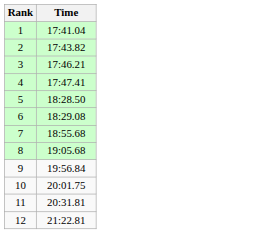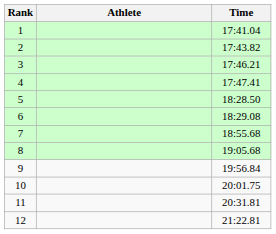+ column: Athlete
